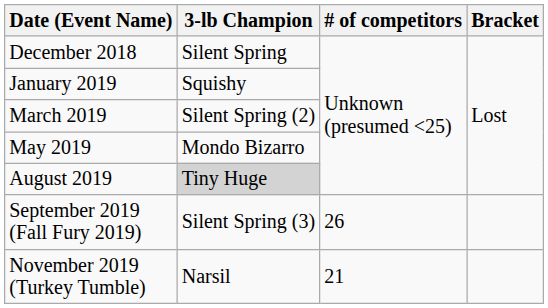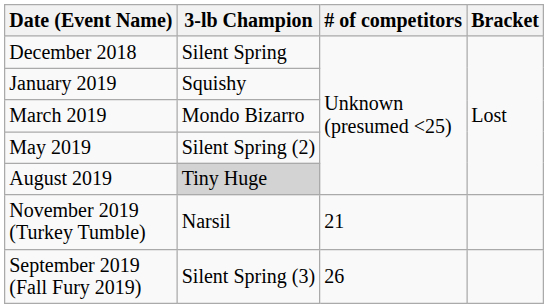March 2019 | 3-lb Champion: Silent Spring (2) -> Mondo Bizarro
May 2019 | 3-lb Champion: Mondo Bizarro -> Silent Spring (2)
rows swapped: September 2019 (Fall Fury 2019) <-> November 2019 (Turkey Tumble)
